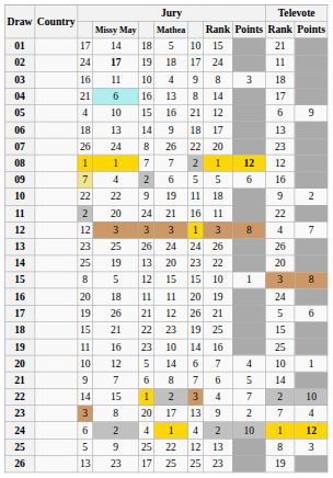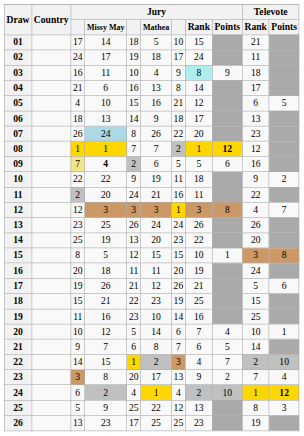02 | Jury / Missy May: bold -> normal
03 | Jury / Rank: no background -> paleturquoise background
03 | Jury / Points: 3 -> 9
04 | Jury / Missy May: paleturquoise background -> no background
05 | Televote / Points: 9 -> 5
07 | Jury / Missy May: no background -> lightblue background
09 | Jury / Missy May: normal -> bold
